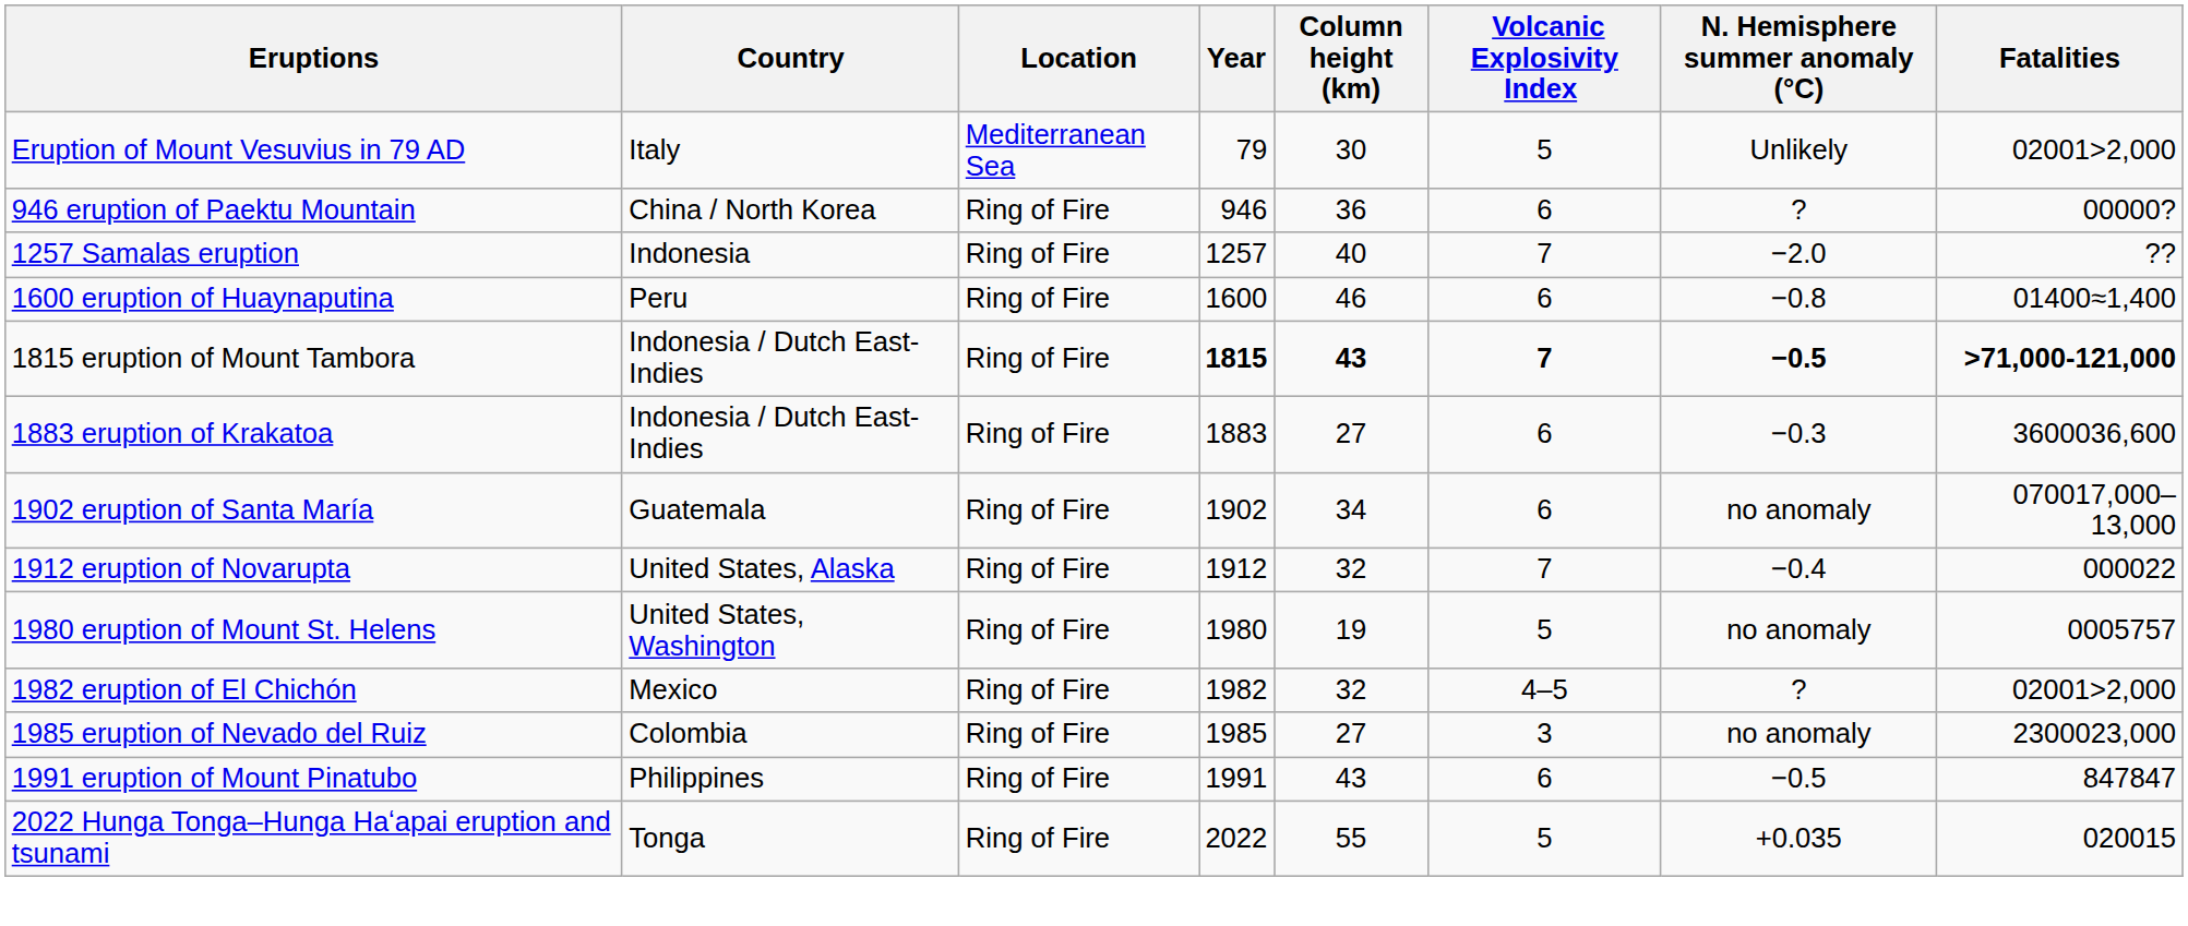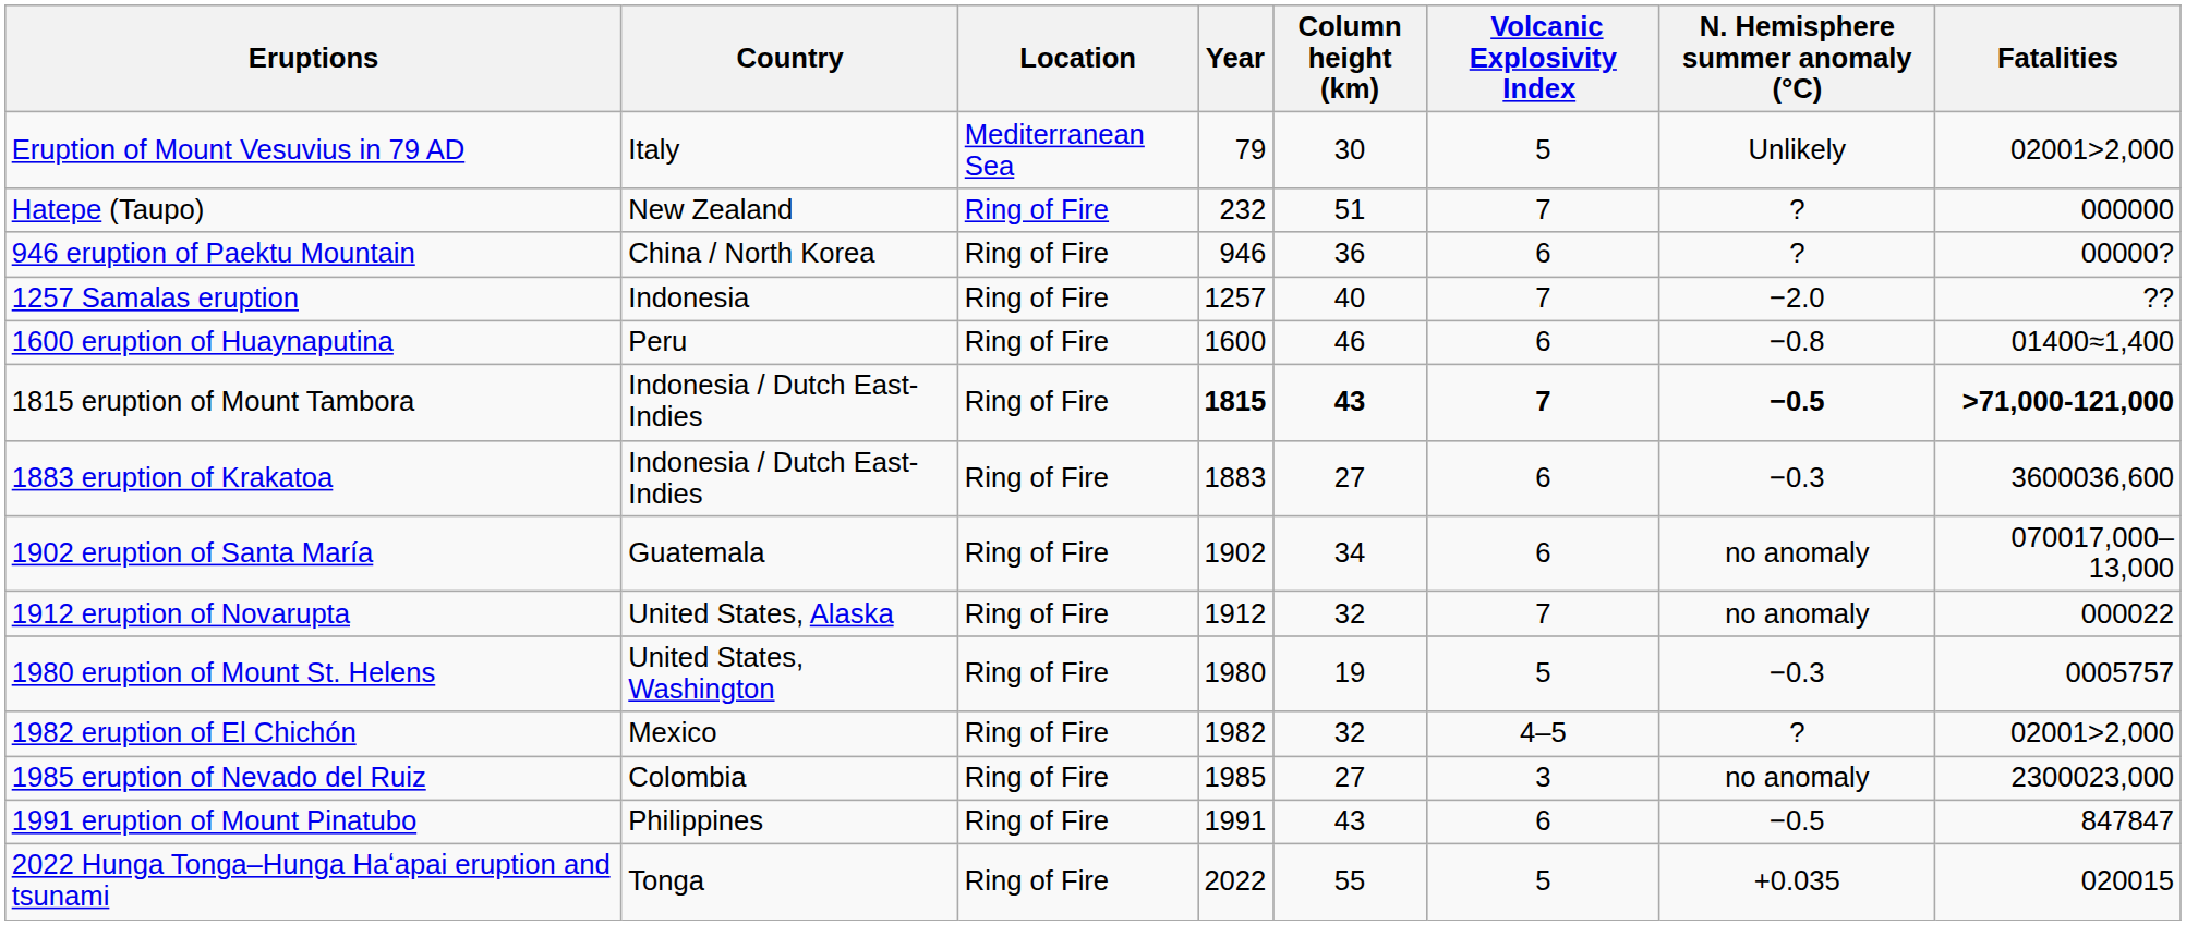+ row: Hatepe (Taupo) | New Zealand | Ring of Fire | 232 | 51 | 7 | ? | 000000
1912 eruption of Novarupta | N. Hemisphere summer anomaly (°C): −0.4 -> no anomaly
1980 eruption of Mount St. Helens | N. Hemisphere summer anomaly (°C): no anomaly -> −0.3
